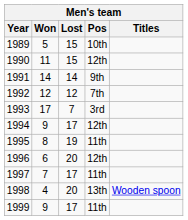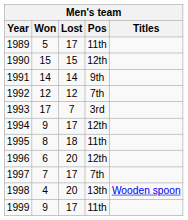1989 | Lost: 15 -> 17
1989 | Pos: 10th -> 11th
1990 | Won: 11 -> 15
1995 | Lost: 19 -> 18
1997 | Pos: 11th -> 7th
